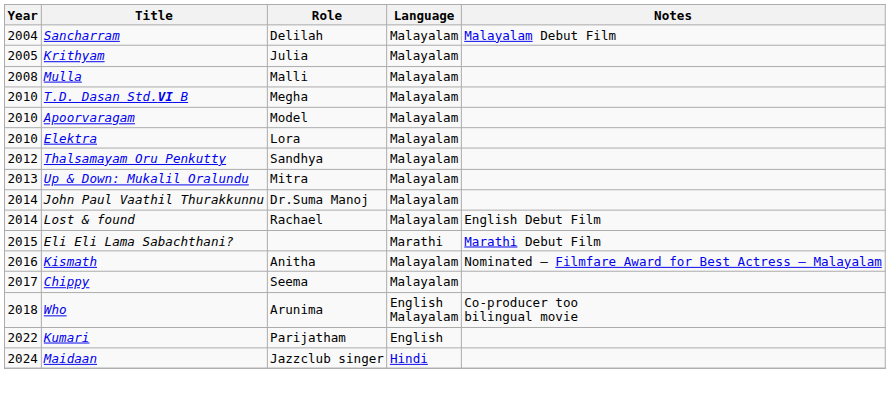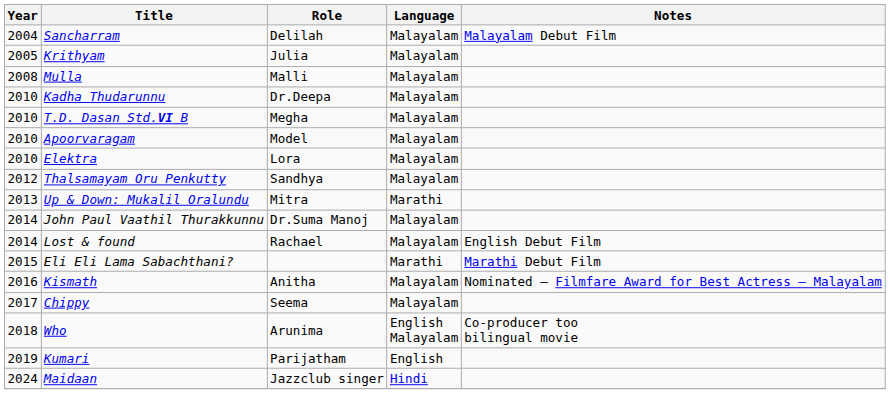+ row: 2010 | Kadha Thudarunnu | Dr.Deepa | Malayalam
Up & Down: Mukalil Oralundu | Language: Malayalam -> Marathi
Kumari | Year: 2022 -> 2019
